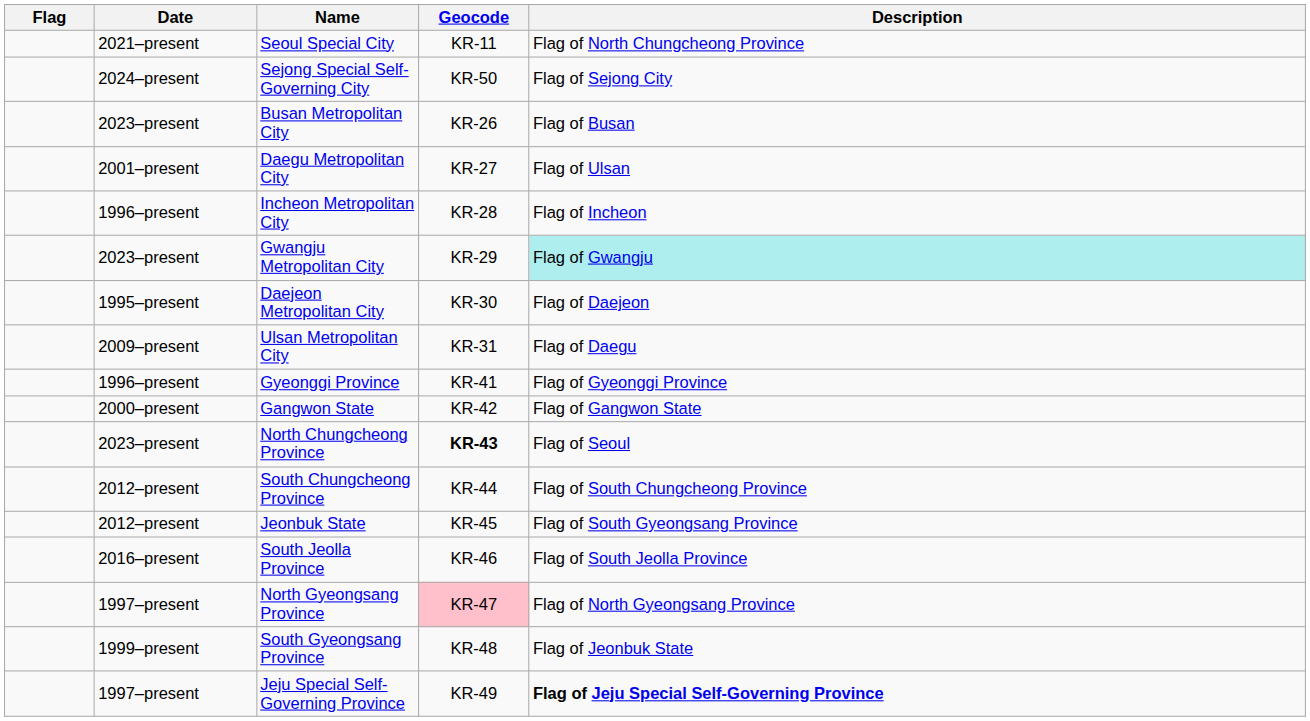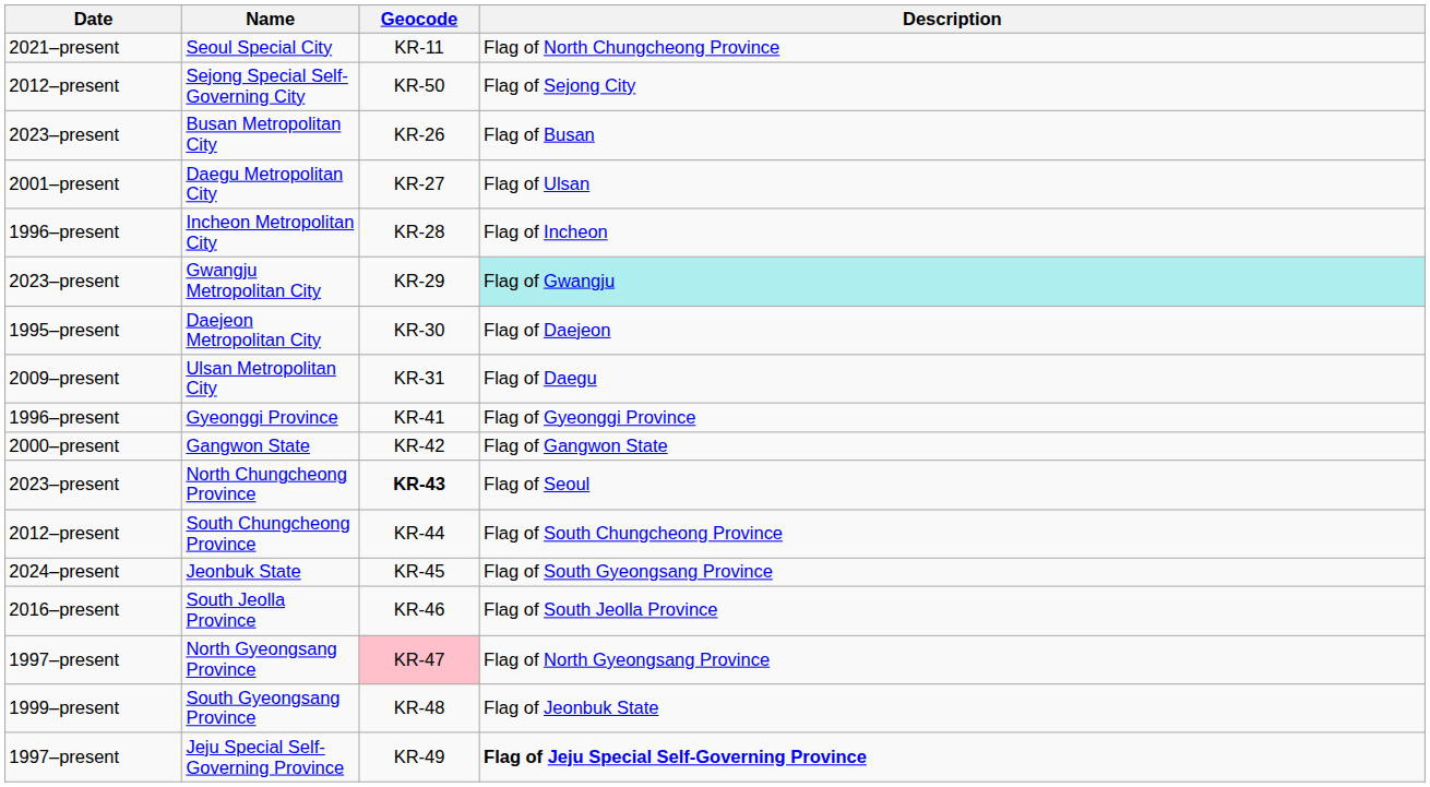- column: Flag
Sejong Special Self-Governing City | Date: 2024–present -> 2012–present
Jeonbuk State | Date: 2012–present -> 2024–present
